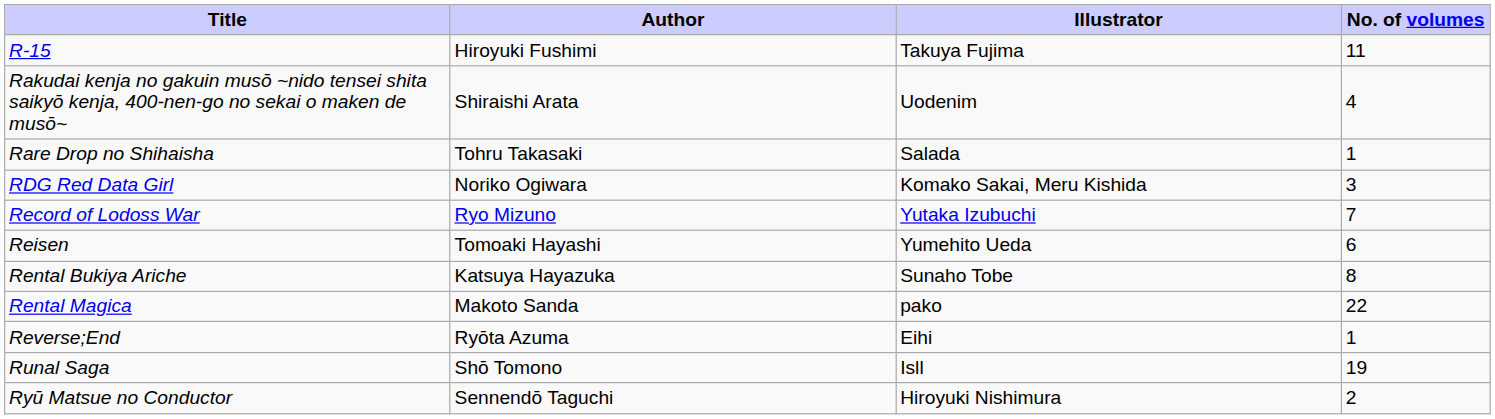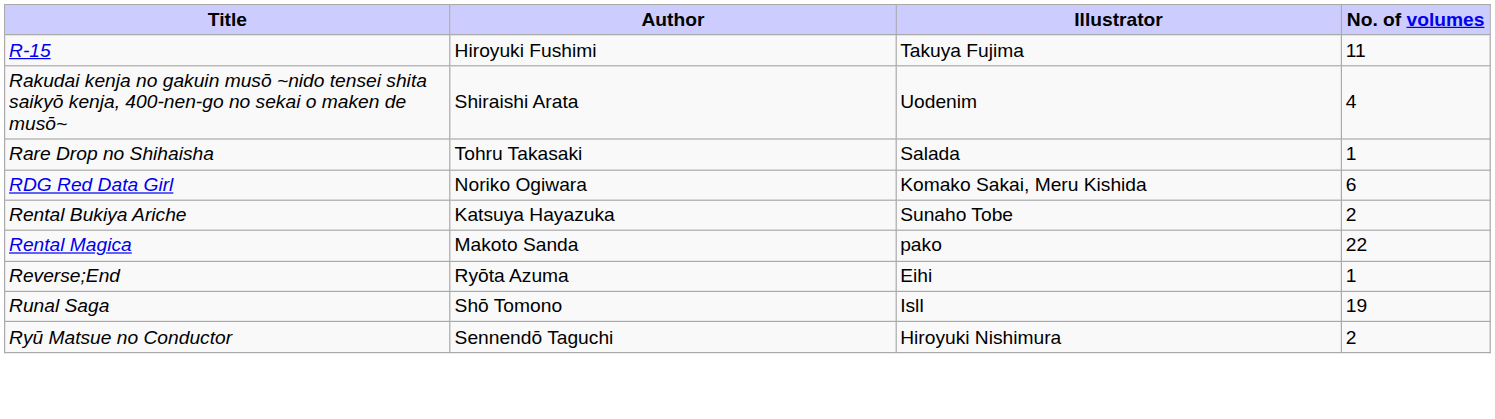RDG Red Data Girl | No. of volumes: 3 -> 6
- row: Record of Lodoss War | Ryo Mizuno | Yutaka Izubuchi | 7
- row: Reisen | Tomoaki Hayashi | Yumehito Ueda | 6
Rental Bukiya Ariche | No. of volumes: 8 -> 2
